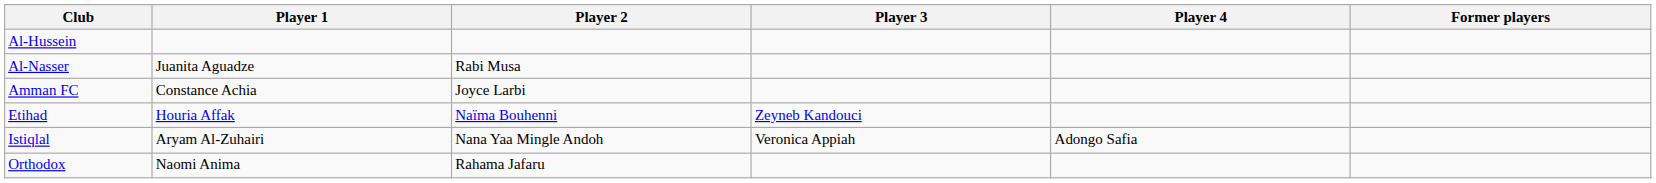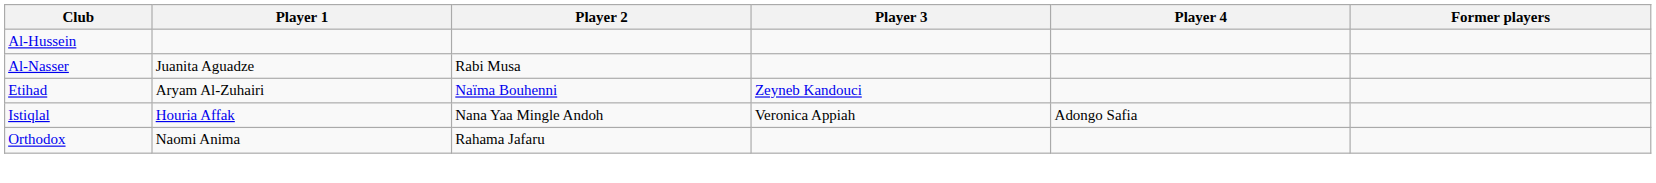- row: Amman FC | Constance Achia | Joyce Larbi
Etihad | Player 1: Houria Affak -> Aryam Al-Zuhairi
Istiqlal | Player 1: Aryam Al-Zuhairi -> Houria Affak
